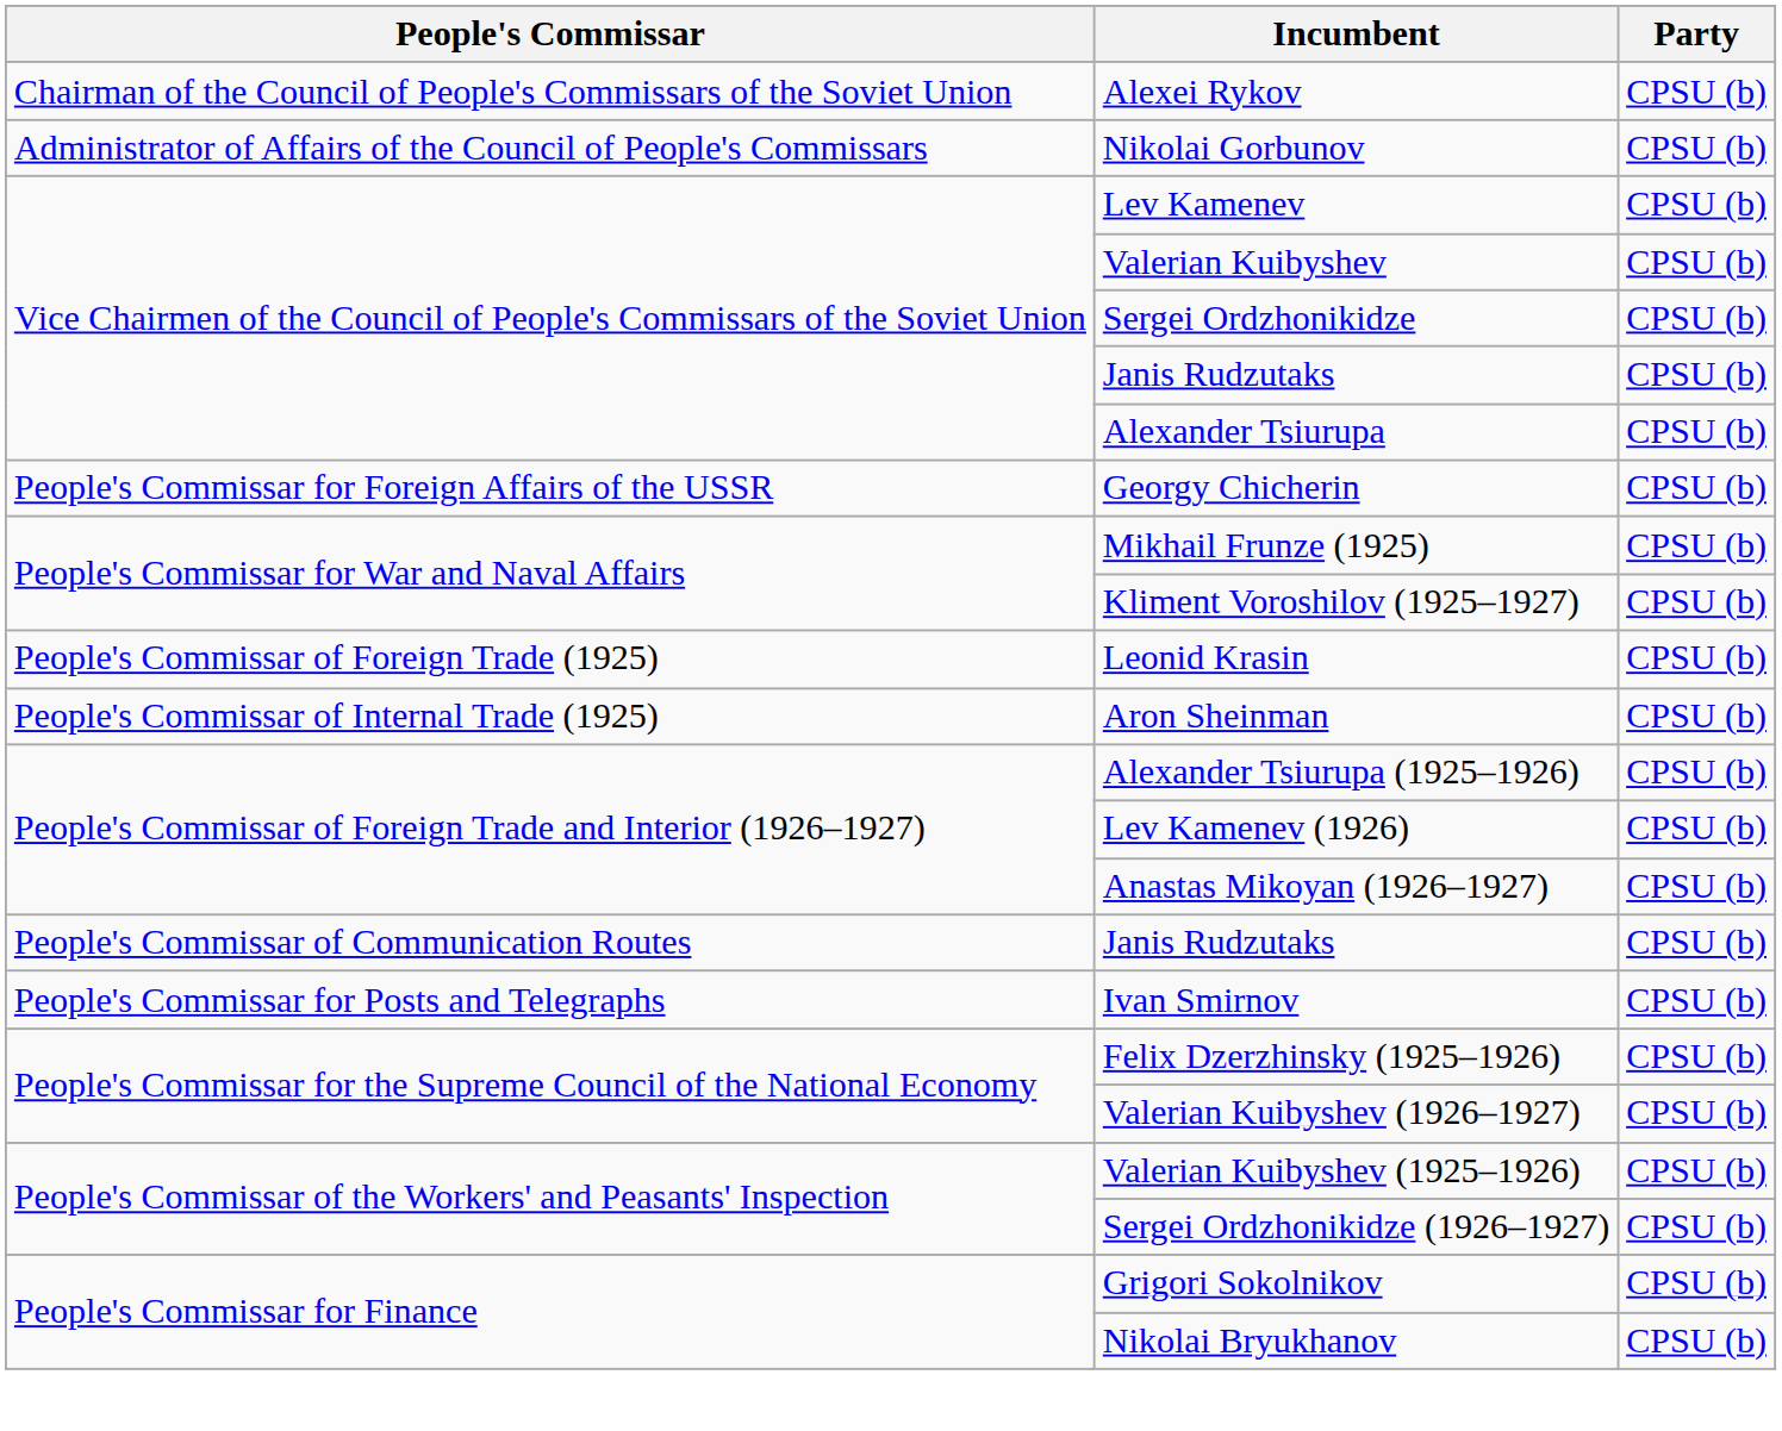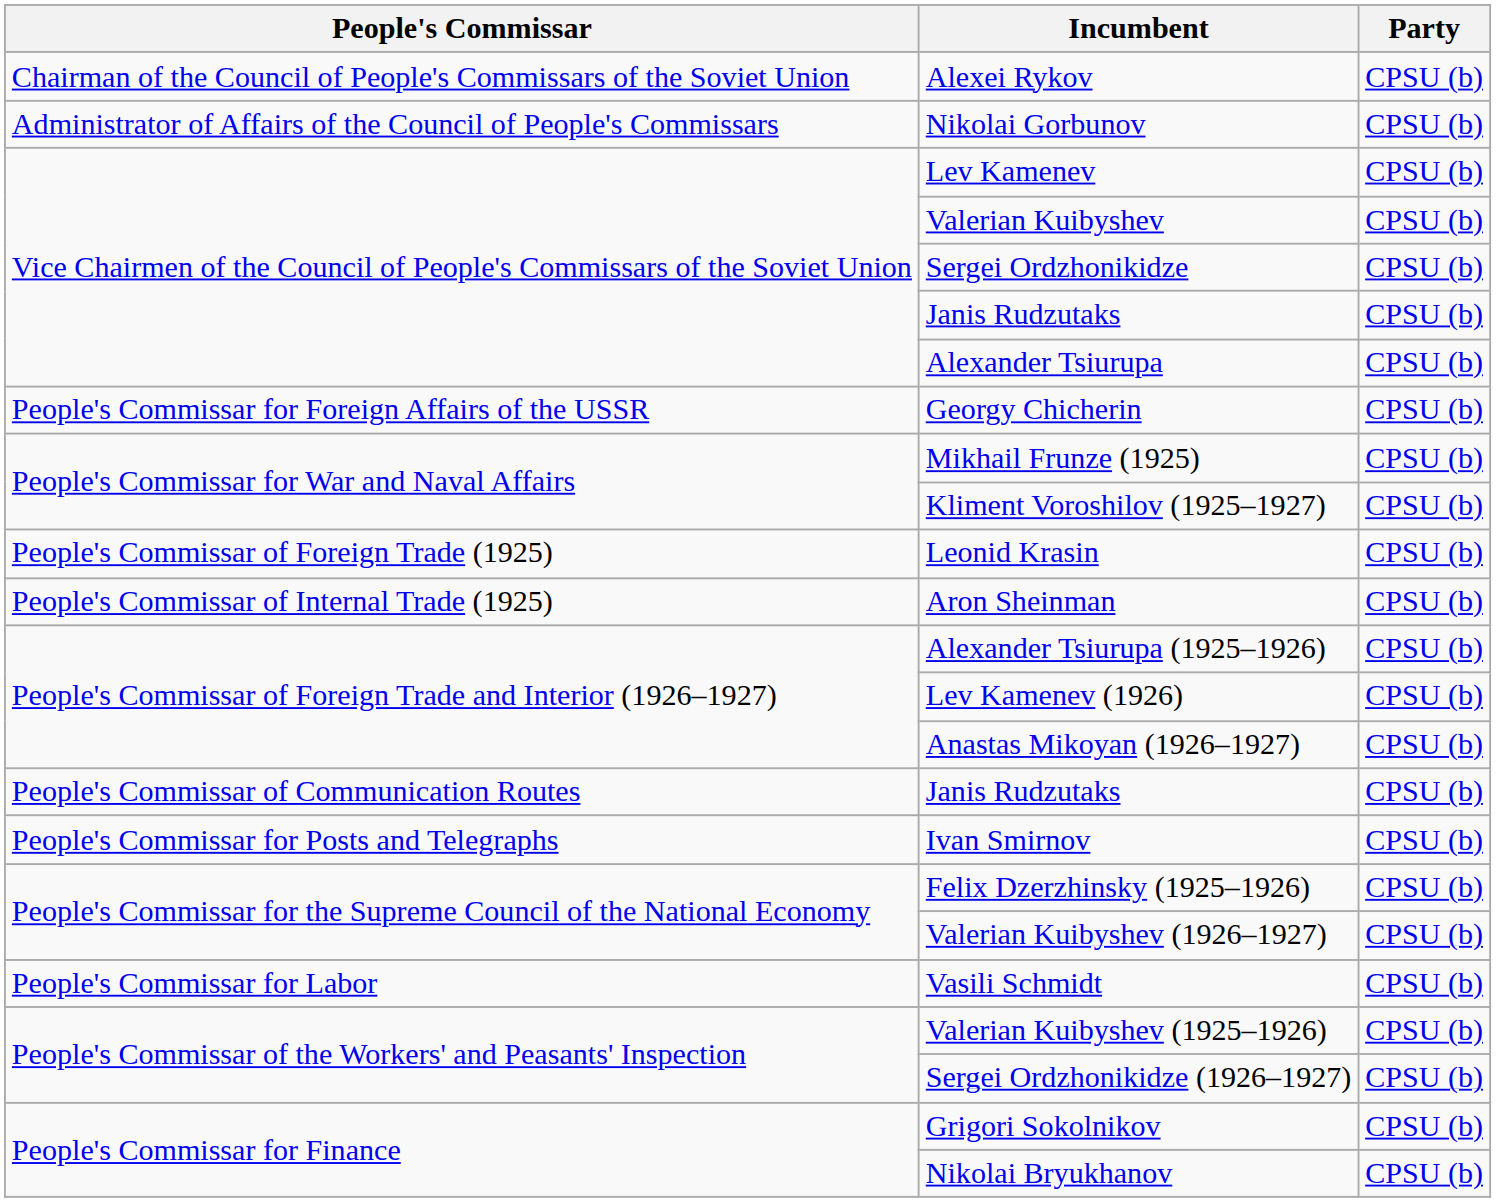+ row: People's Commissar for Labor | Vasili Schmidt | CPSU (b)
